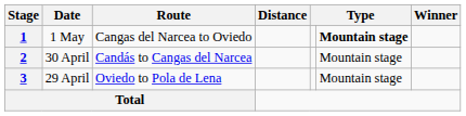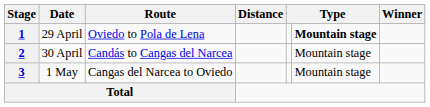1 | Date: 1 May -> 29 April
1 | Route: Cangas del Narcea to Oviedo -> Oviedo to Pola de Lena
3 | Date: 29 April -> 1 May
3 | Route: Oviedo to Pola de Lena -> Cangas del Narcea to Oviedo
